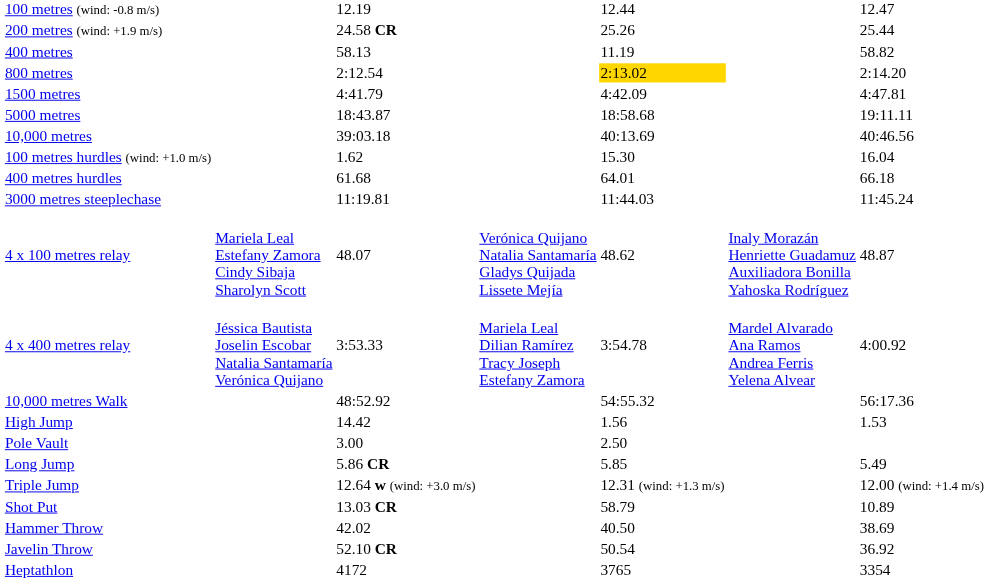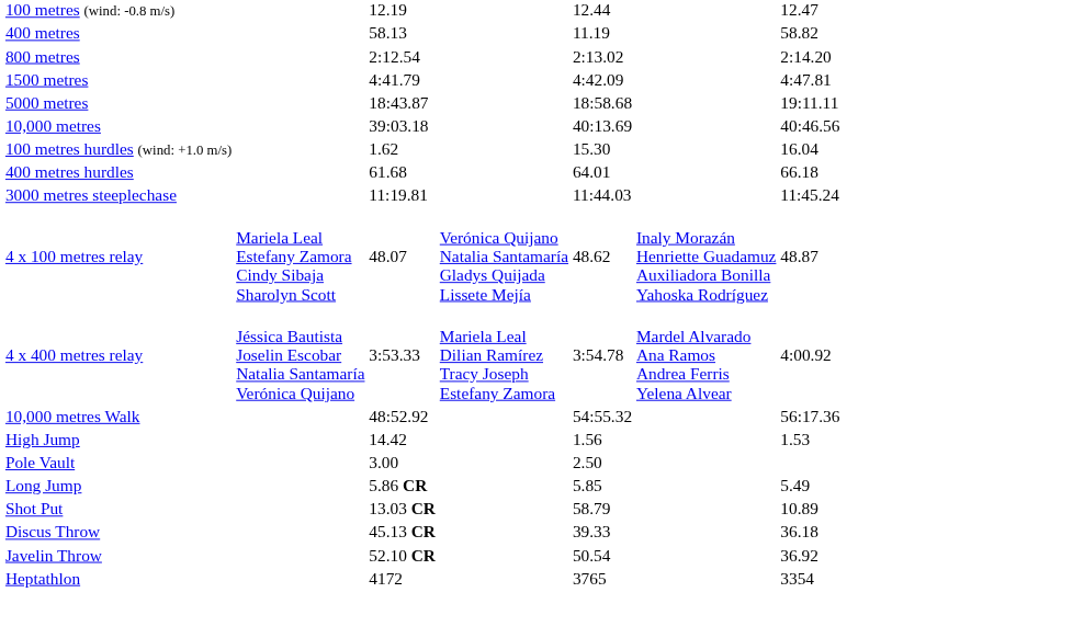- row: 200 metres (wind: +1.9 m/s) | 24.58 CR | 25.26 | 25.44
800 metres | column 5: gold background -> no background
- row: Triple Jump | 12.64 w (wind: +3.0 m/s) | 12.31 (wind: +1.3 m/s) | 12.00 (wind: +1.4 m/s)
+ row: Discus Throw | 45.13 CR | 39.33 | 36.18
- row: Hammer Throw | 42.02 | 40.50 | 38.69
